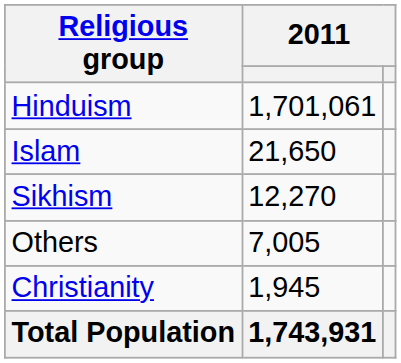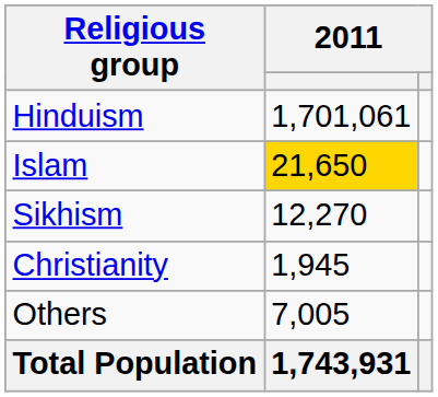Islam | column 2: no background -> gold background
rows swapped: Christianity <-> Others
